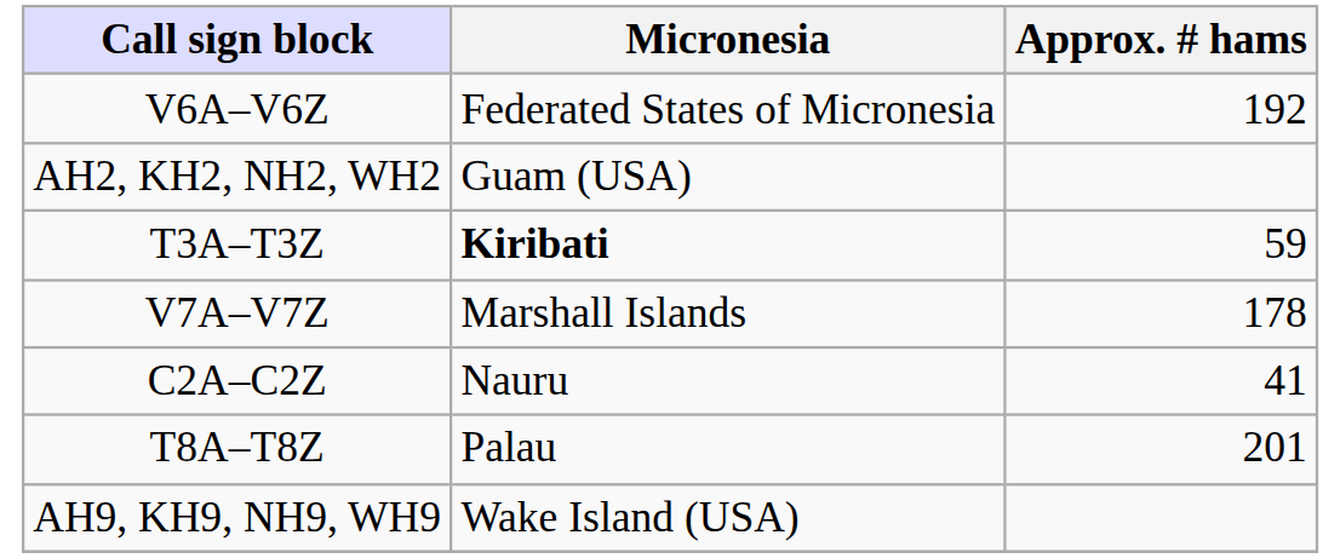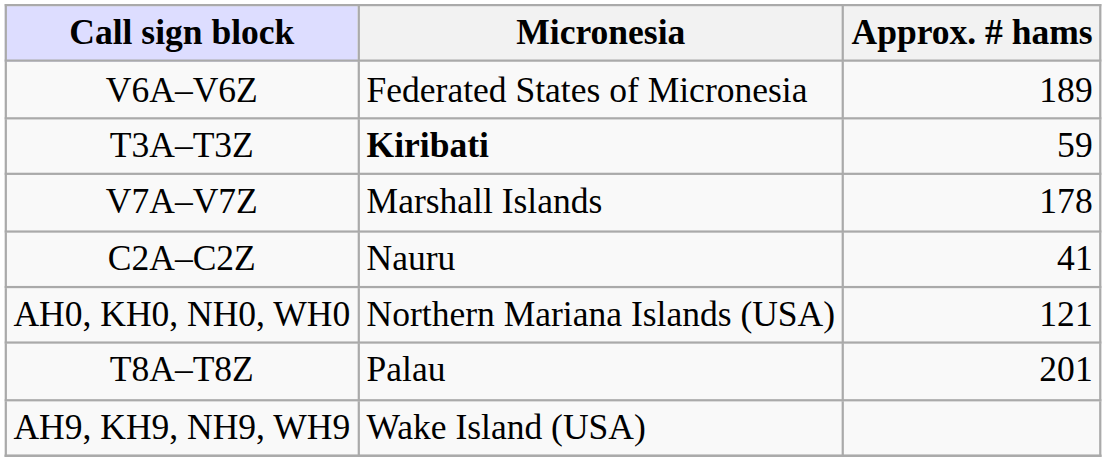V6A–V6Z | Approx. # hams: 192 -> 189
- row: AH2, KH2, NH2, WH2 | Guam (USA)
+ row: AH0, KH0, NH0, WH0 | Northern Mariana Islands (USA) | 121
